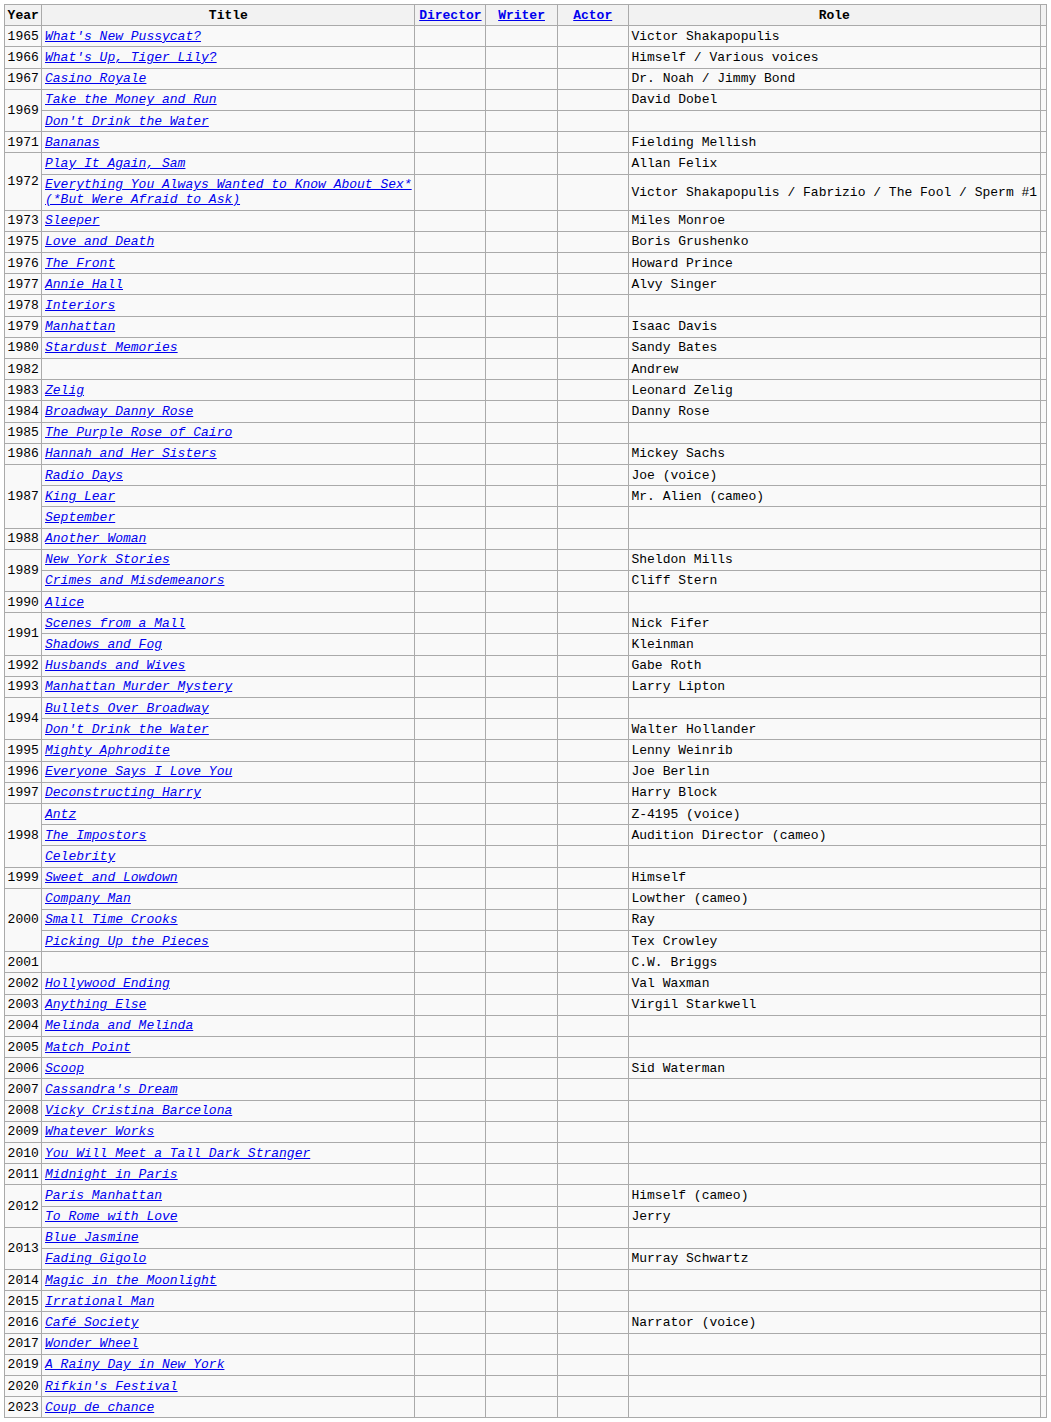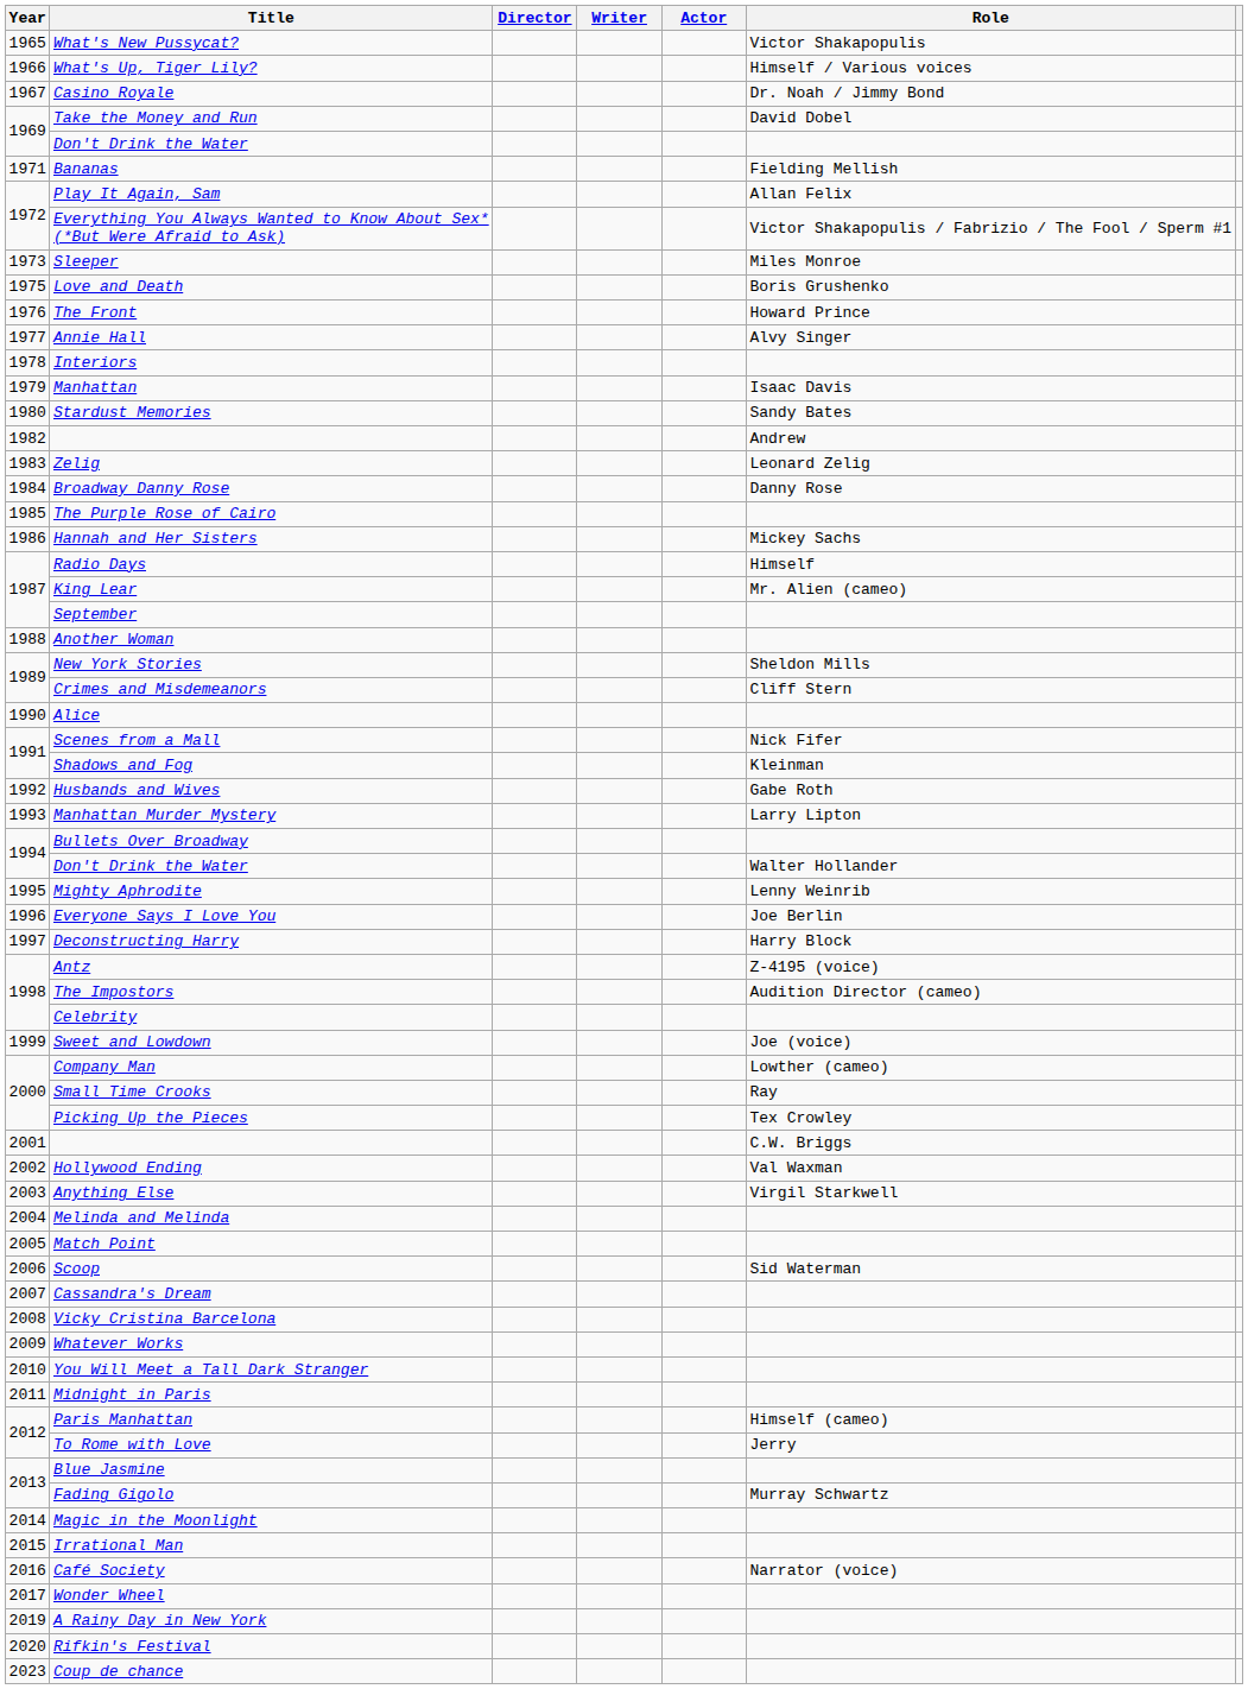Radio Days | Role: Joe (voice) -> Himself
Sweet and Lowdown | Role: Himself -> Joe (voice)
